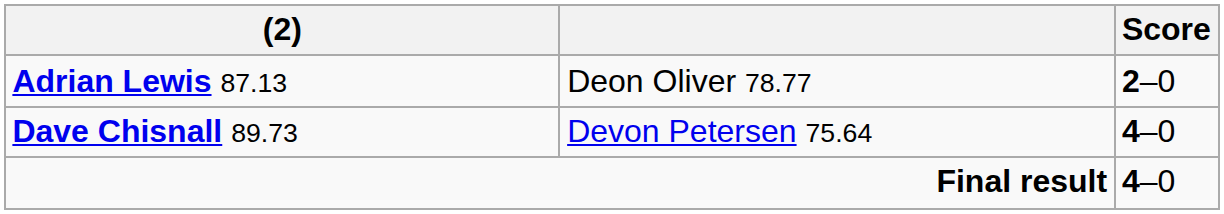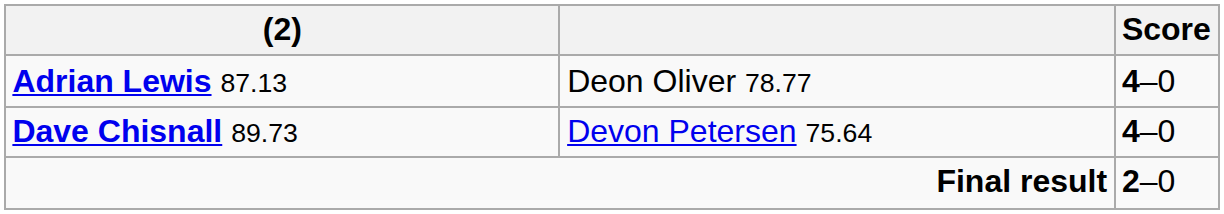Adrian Lewis 87.13 | Score: 2–0 -> 4–0
Final result | Score: 4–0 -> 2–0
